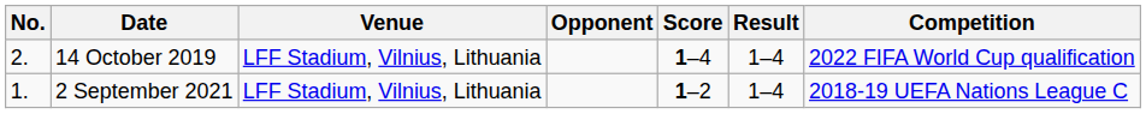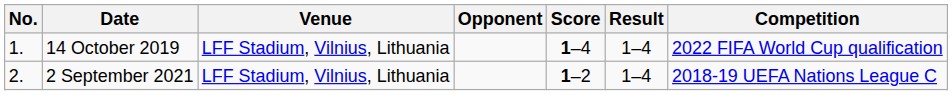14 October 2019 | No.: 2. -> 1.
2 September 2021 | No.: 1. -> 2.
